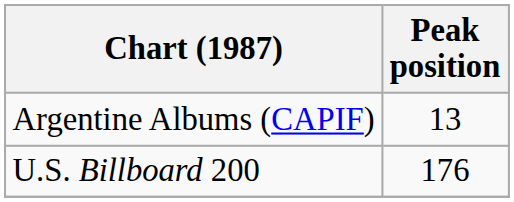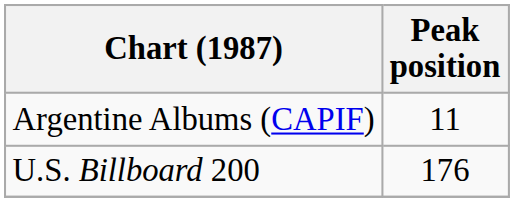Argentine Albums (CAPIF) | Peak position: 13 -> 11
